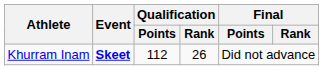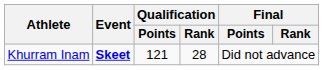Khurram Inam | Qualification / Points: 112 -> 121
Khurram Inam | Qualification / Rank: 26 -> 28
